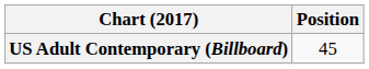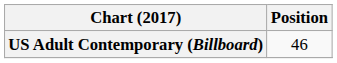US Adult Contemporary (Billboard) | Position: 45 -> 46
